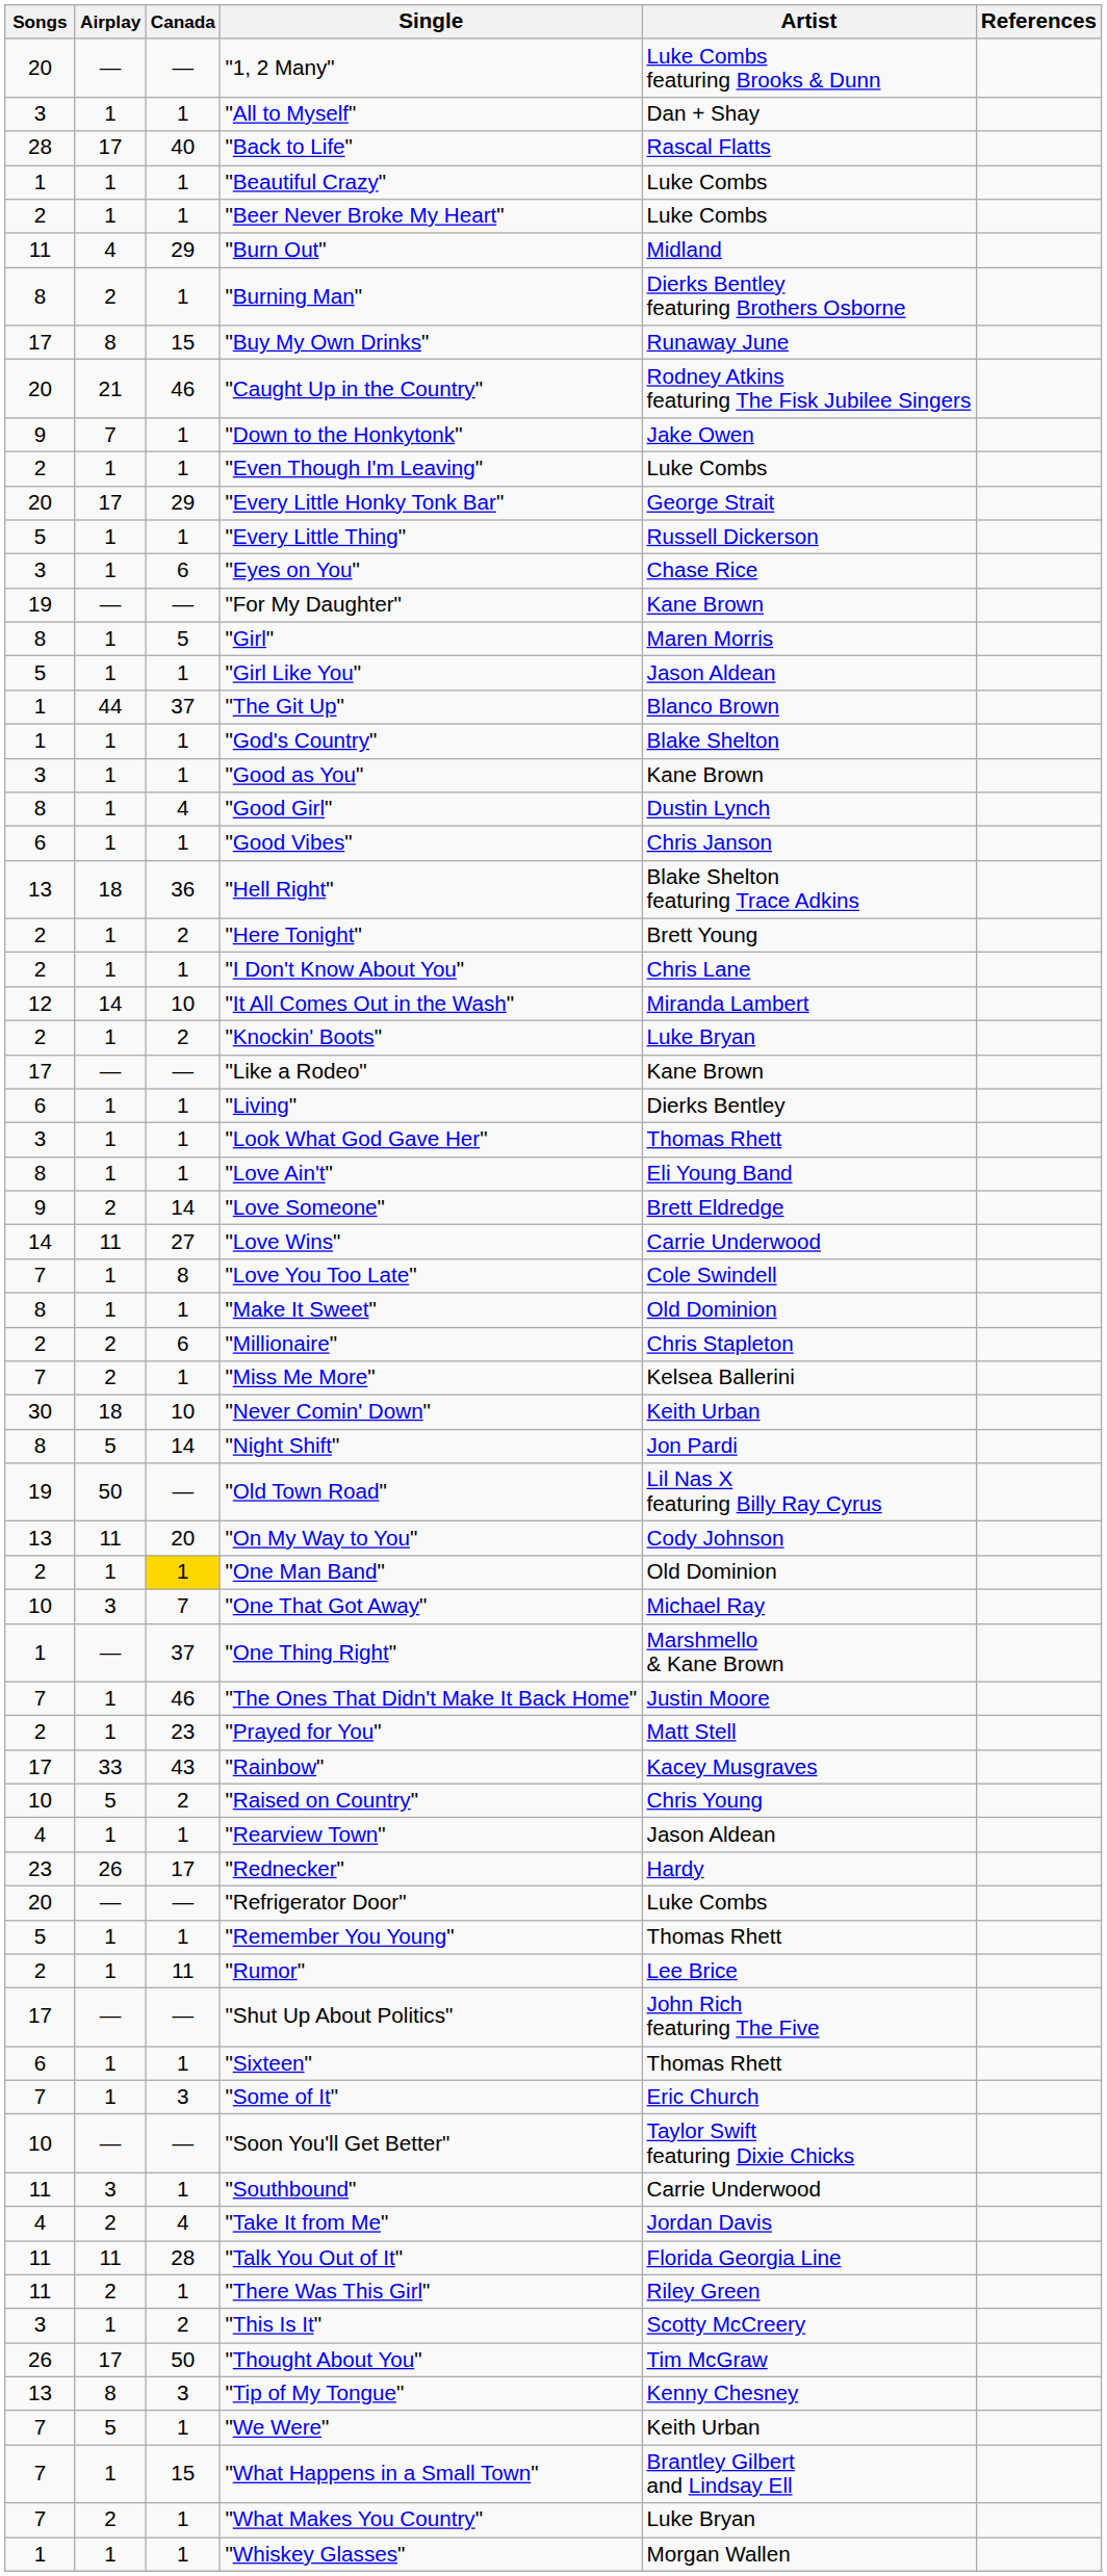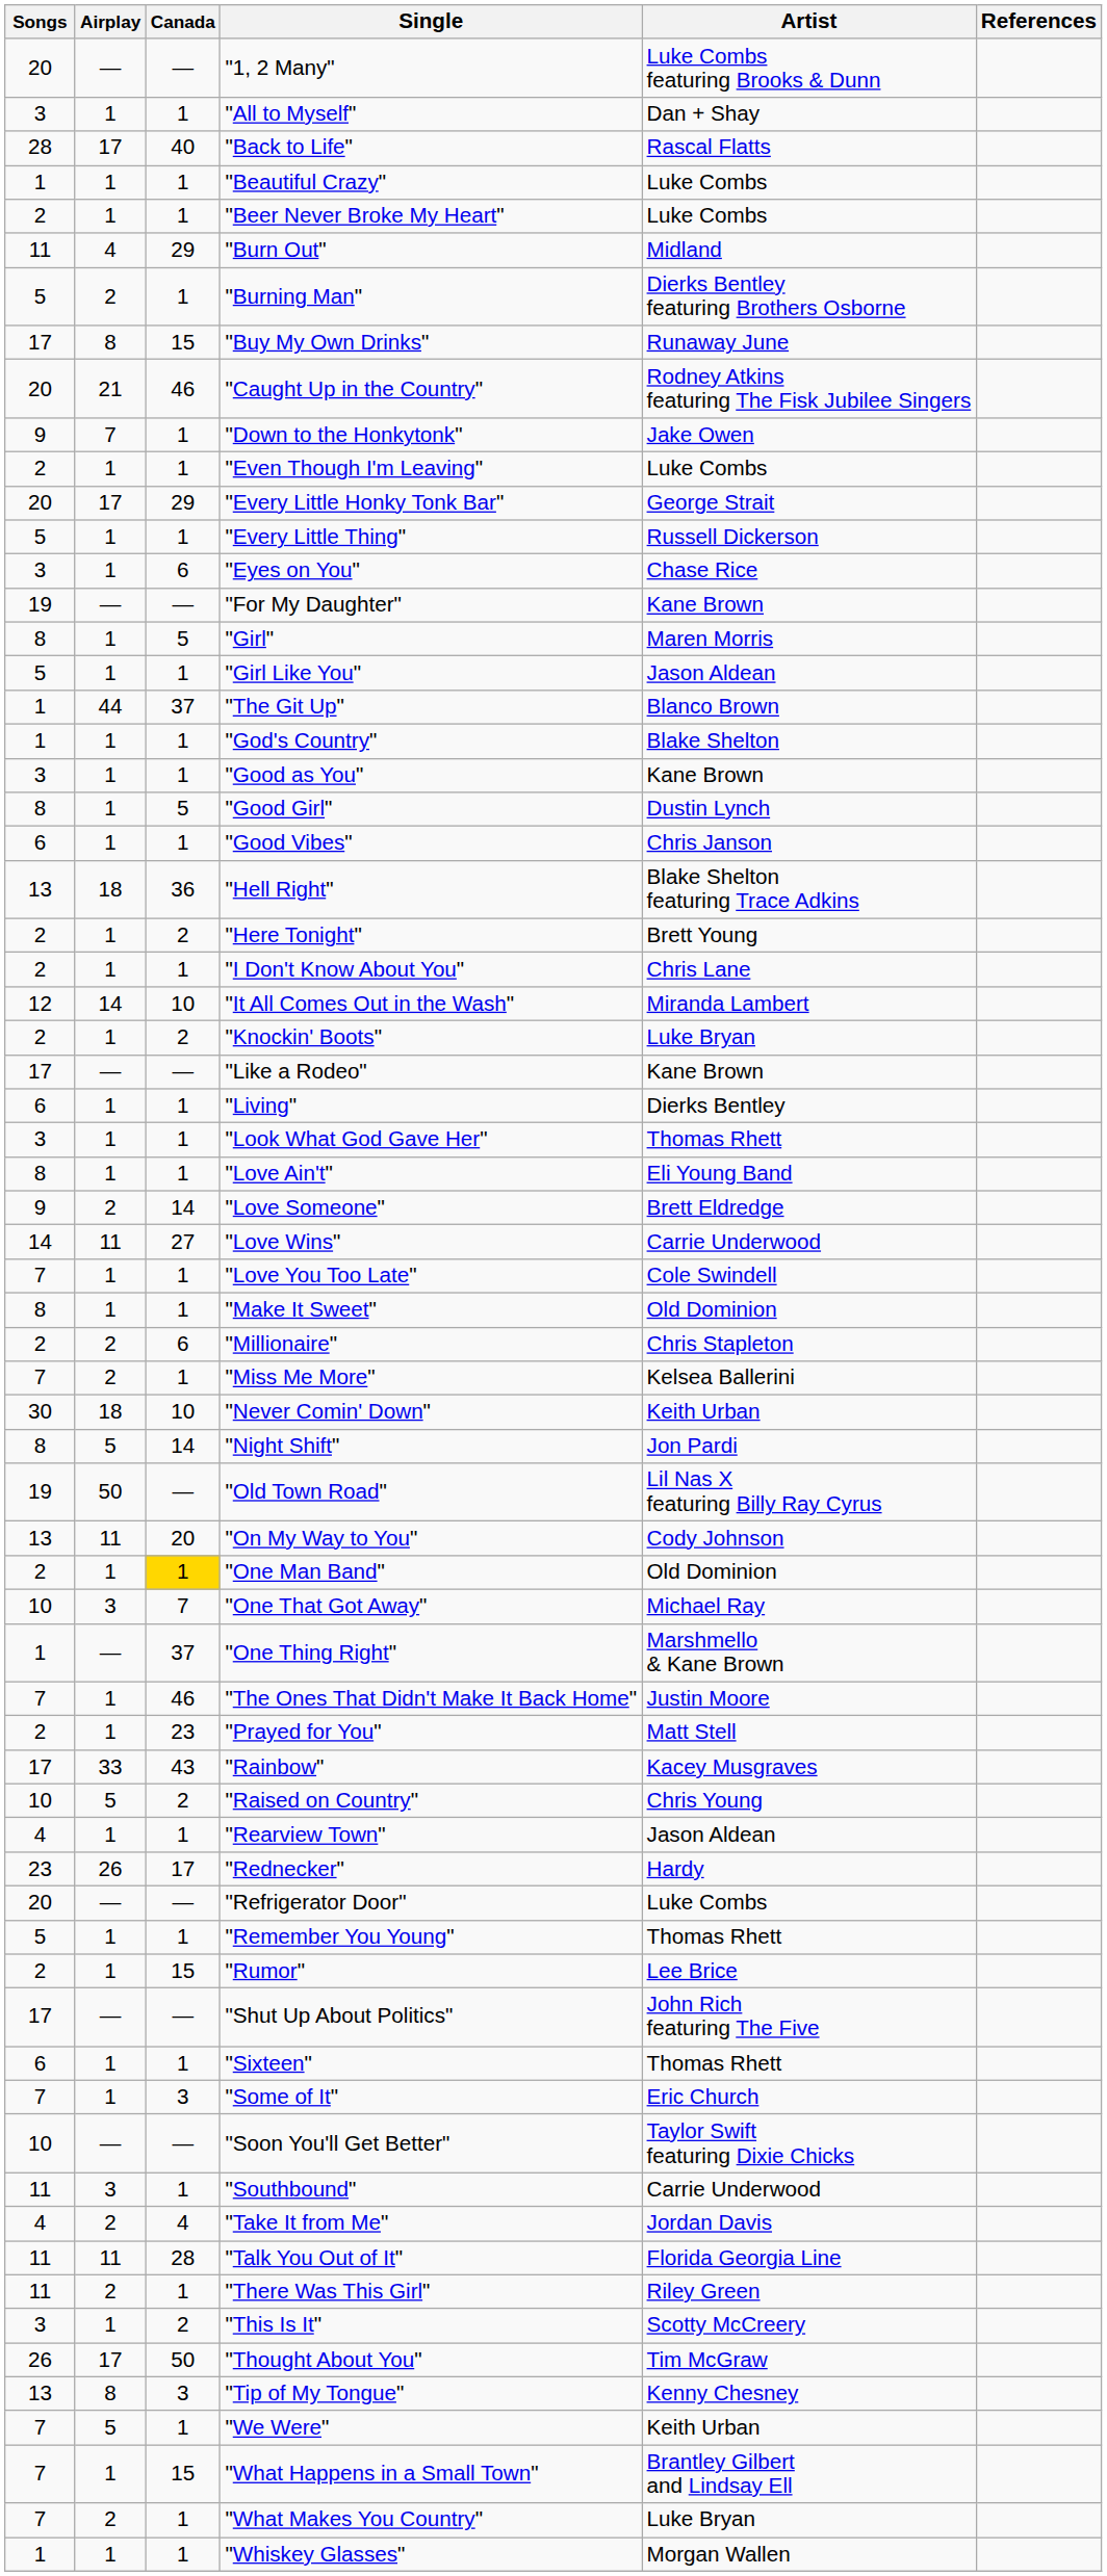"Burning Man" | Songs: 8 -> 5
"Good Girl" | Canada: 4 -> 5
"Love You Too Late" | Canada: 8 -> 1
"Rumor" | Canada: 11 -> 15
